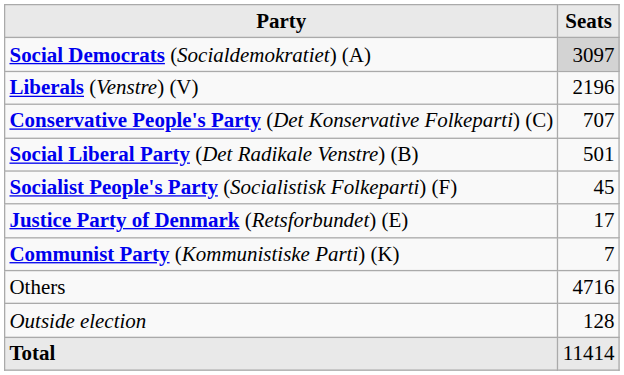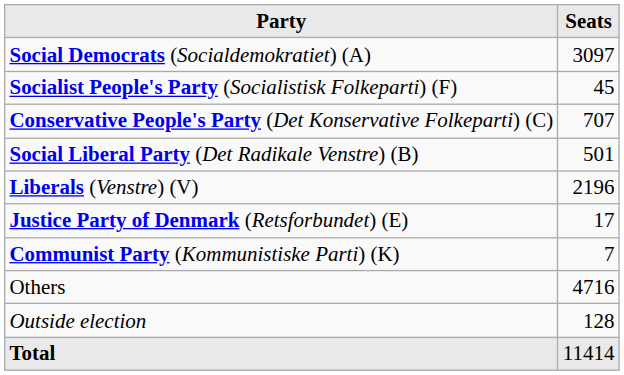Social Democrats (Socialdemokratiet) (A) | Seats: lightgrey background -> no background
rows swapped: Liberals (Venstre) (V) <-> Socialist People's Party (Socialistisk Folkeparti) (F)
